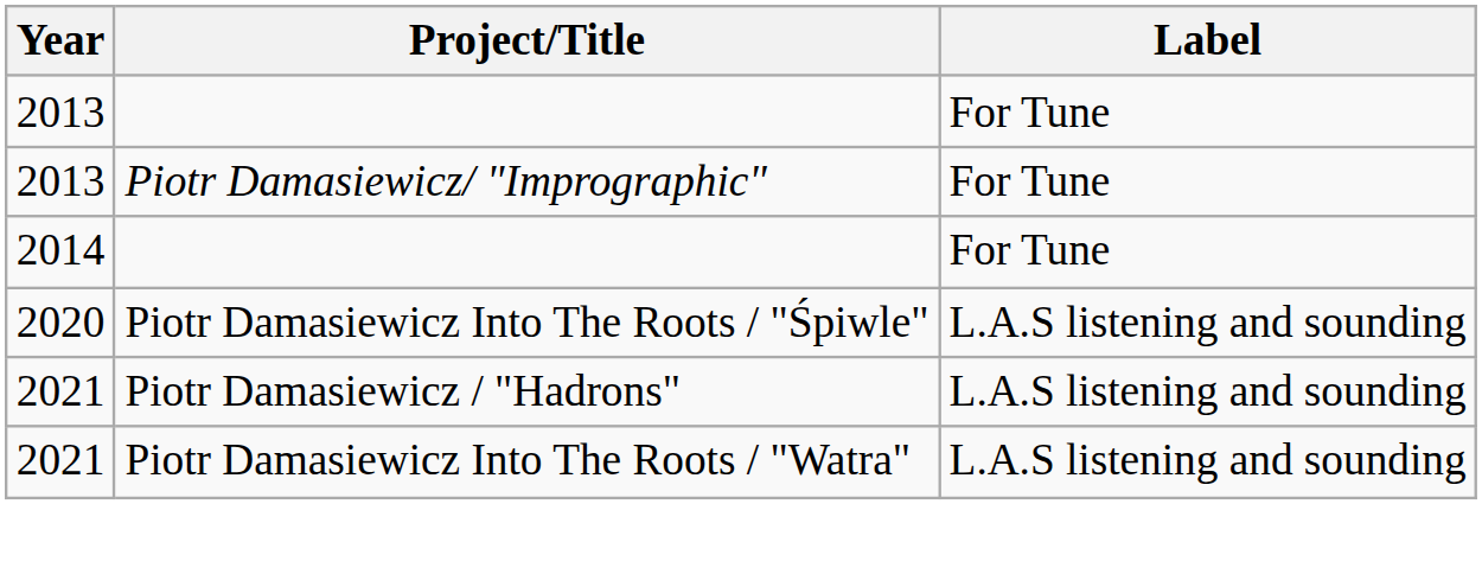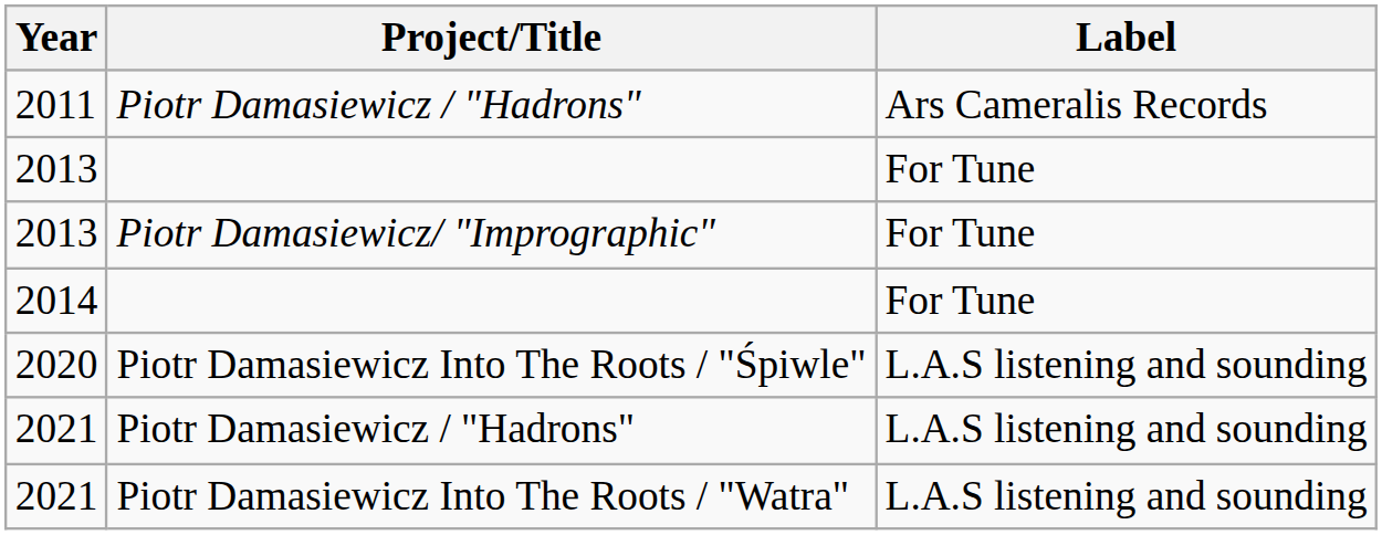+ row: 2011 | Piotr Damasiewicz / "Hadrons" | Ars Cameralis Records
